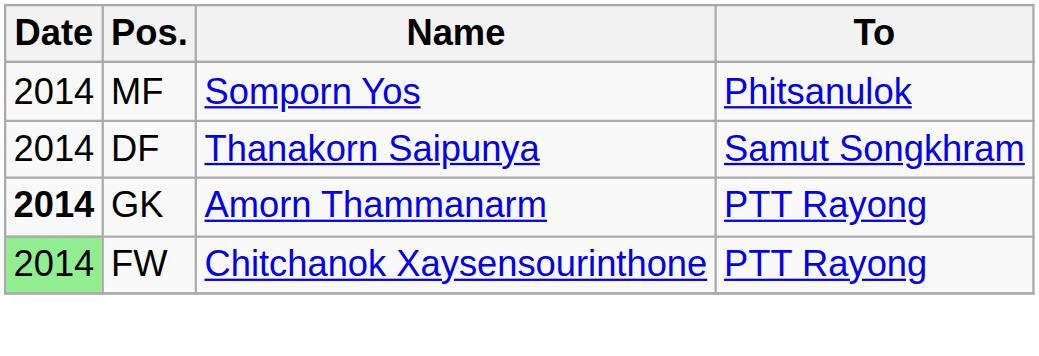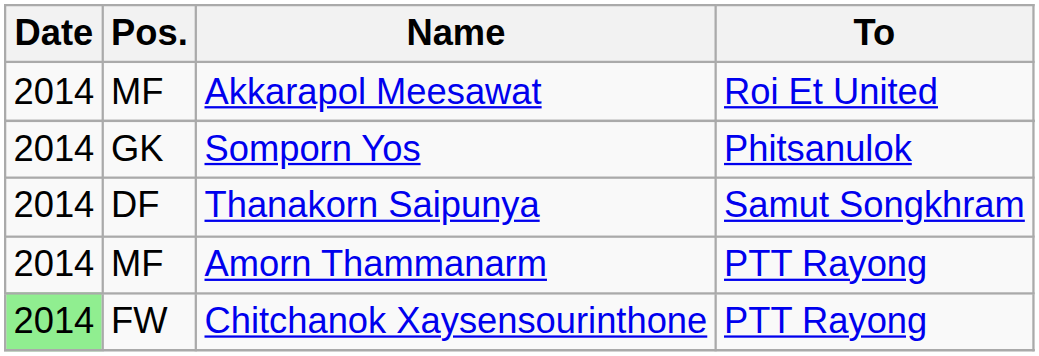+ row: 2014 | MF | Akkarapol Meesawat | Roi Et United
Somporn Yos | Pos.: MF -> GK
Amorn Thammanarm | Date: bold -> normal
Amorn Thammanarm | Pos.: GK -> MF
